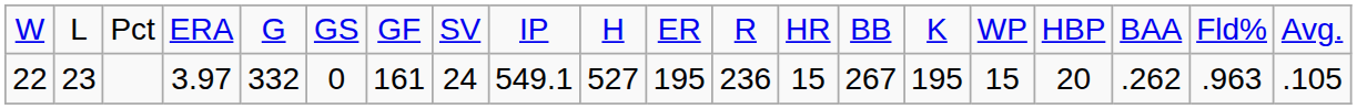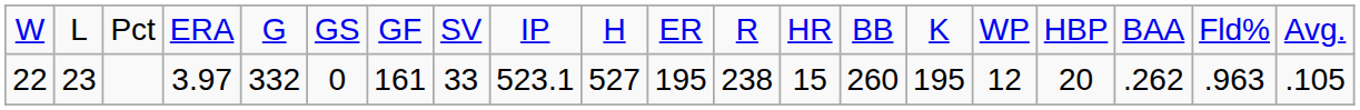22 | column 8: 24 -> 33
22 | column 9: 549.1 -> 523.1
22 | column 12: 236 -> 238
22 | column 14: 267 -> 260
22 | column 16: 15 -> 12
